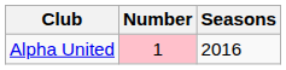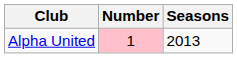Alpha United | Seasons: 2016 -> 2013
